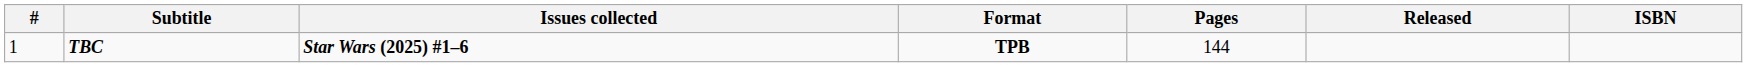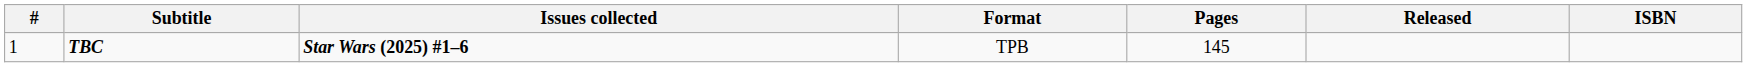TBC | Format: bold -> normal
TBC | Pages: 144 -> 145
